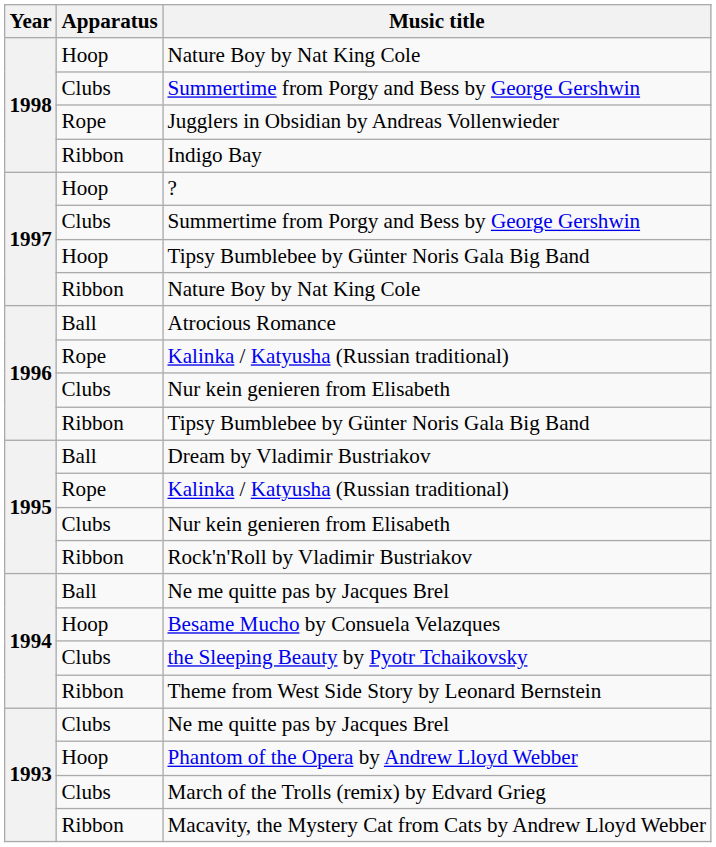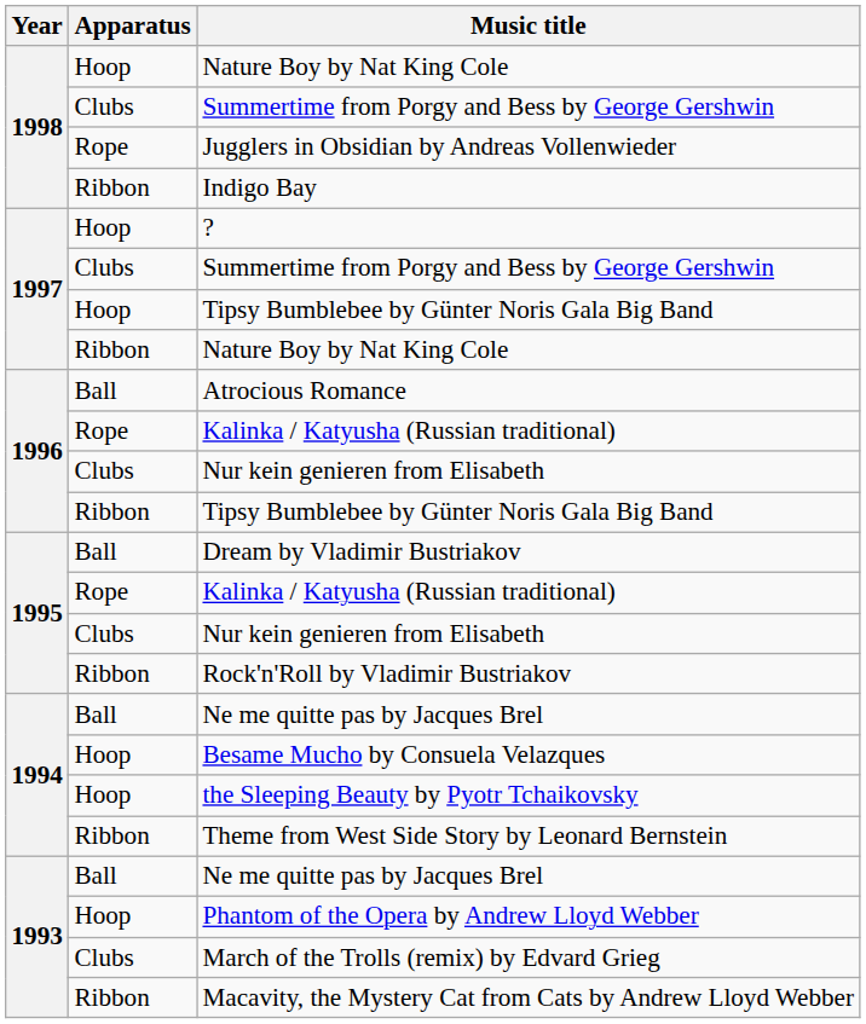the Sleeping Beauty by Pyotr Tchaikovsky | Apparatus: Clubs -> Hoop
1993 / Ne me quitte pas by Jacques Brel | Apparatus: Clubs -> Ball
